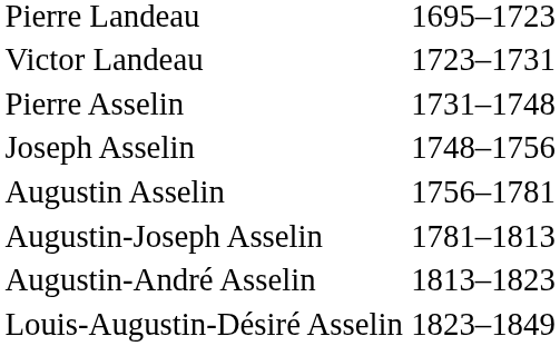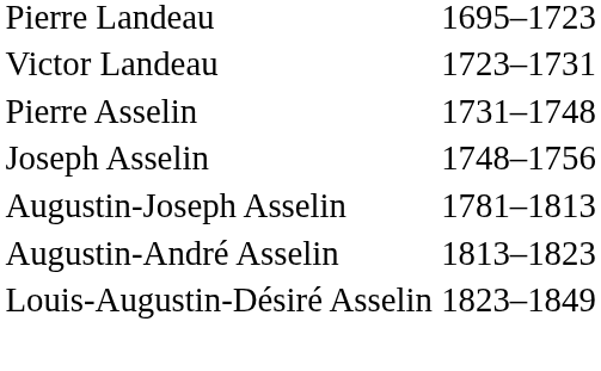- row: Augustin Asselin | 1756–1781
